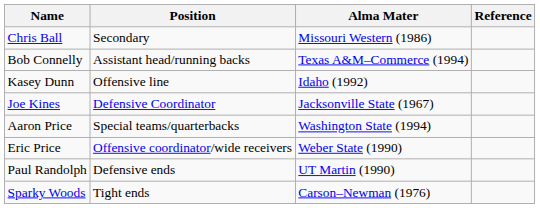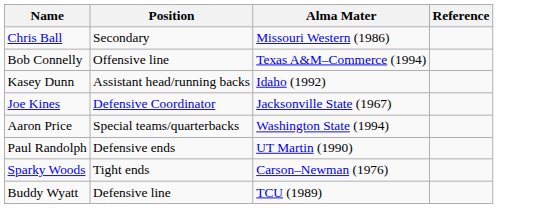Bob Connelly | Position: Assistant head/running backs -> Offensive line
Kasey Dunn | Position: Offensive line -> Assistant head/running backs
- row: Eric Price | Offensive coordinator/wide receivers | Weber State (1990)
+ row: Buddy Wyatt | Defensive line | TCU (1989)
